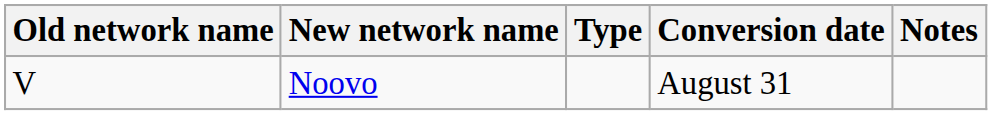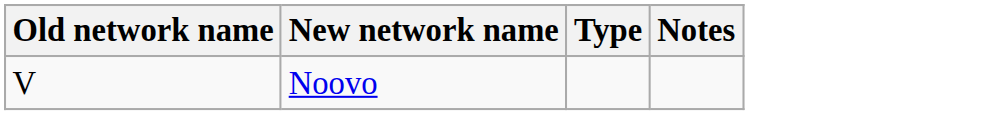- column: Conversion date | August 31
